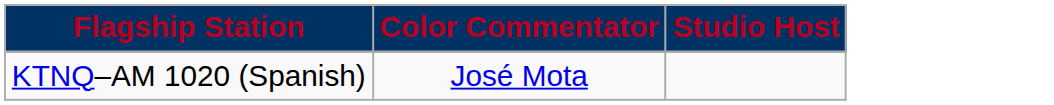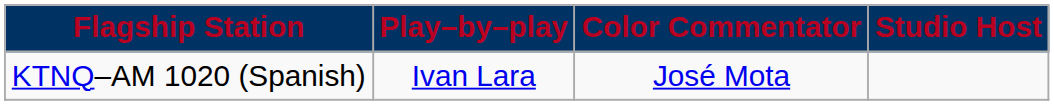+ column: Play–by–play | Ivan Lara
